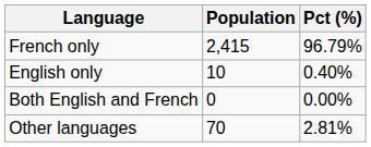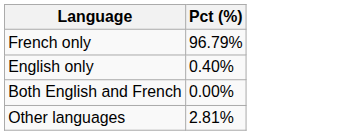- column: Population | 2,415 | 10 | 0 | 70
